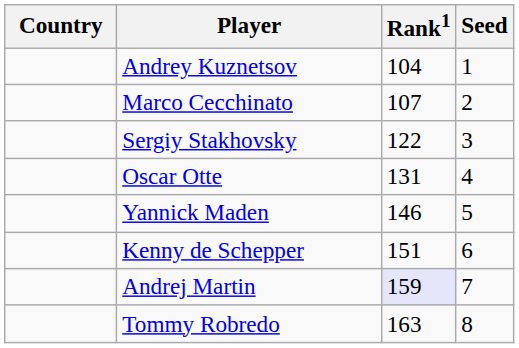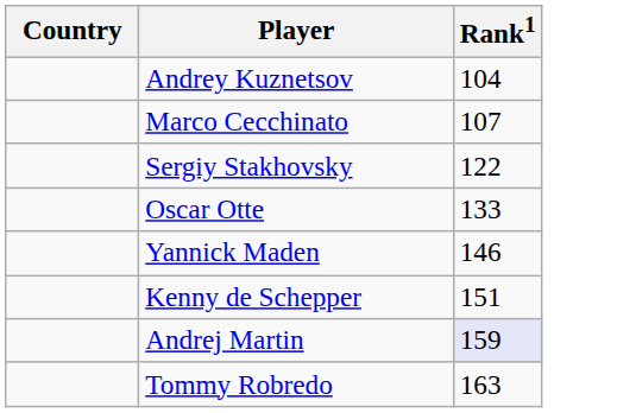- column: Seed | 1 | 2 | 3 | 4 | 5 | 6 | 7 | 8
Oscar Otte | Rank1: 131 -> 133
